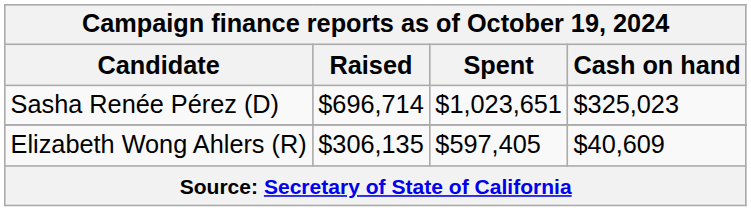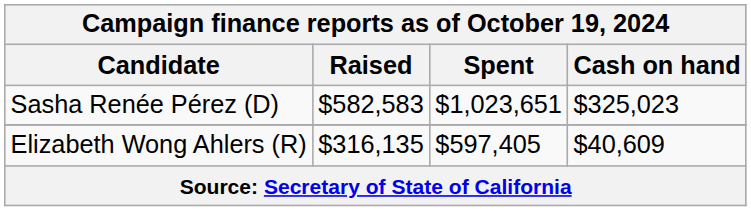Sasha Renée Pérez (D) | Raised: $696,714 -> $582,583
Elizabeth Wong Ahlers (R) | Raised: $306,135 -> $316,135
